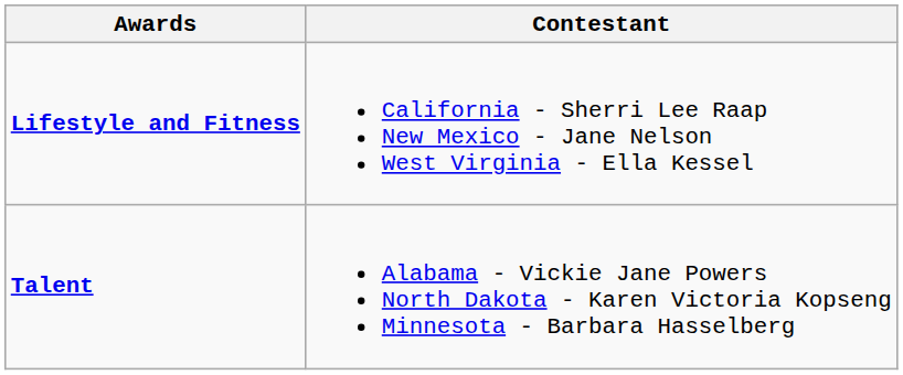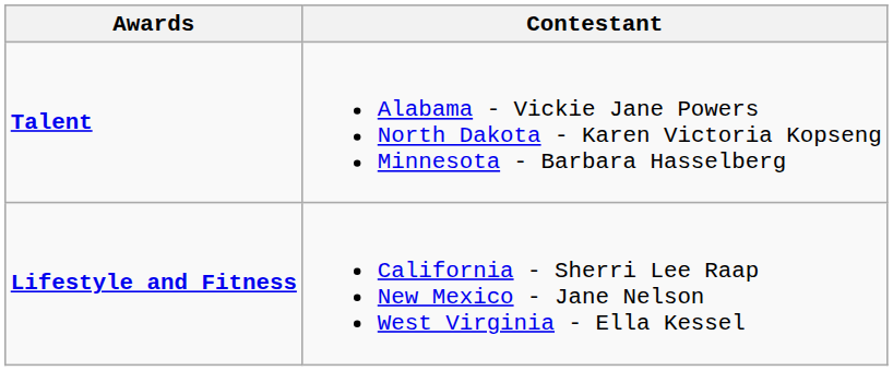rows swapped: Lifestyle and Fitness <-> Talent
